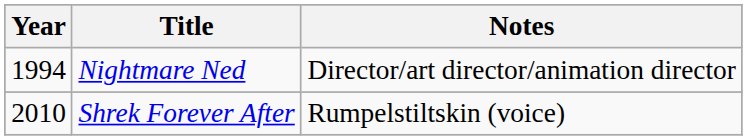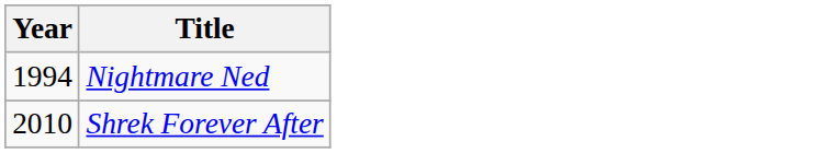- column: Notes | Director/art director/animation director | Rumpelstiltskin (voice)
